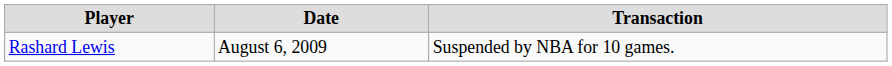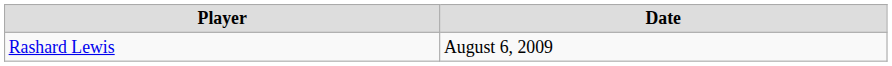- column: Transaction | Suspended by NBA for 10 games.
